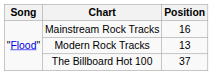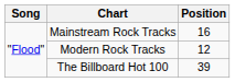Modern Rock Tracks | Position: 13 -> 12
The Billboard Hot 100 | Position: 37 -> 39
